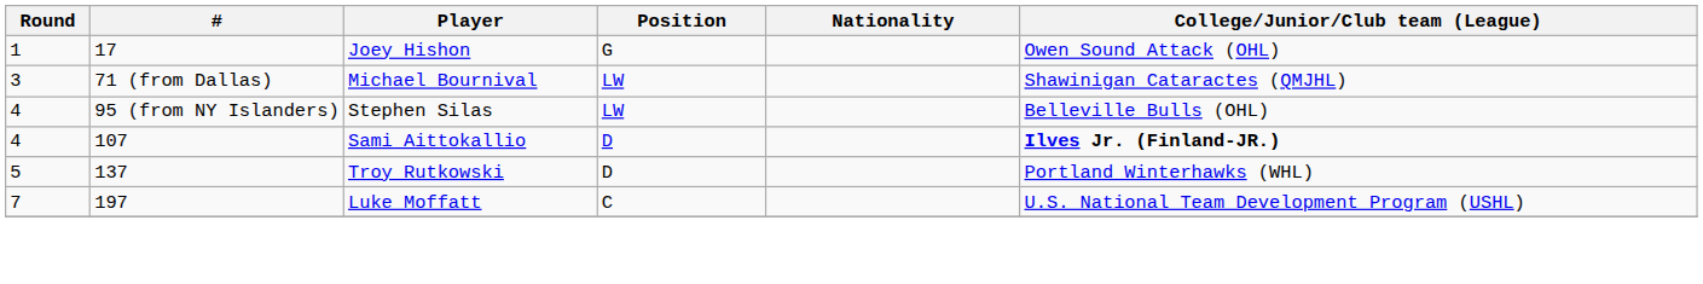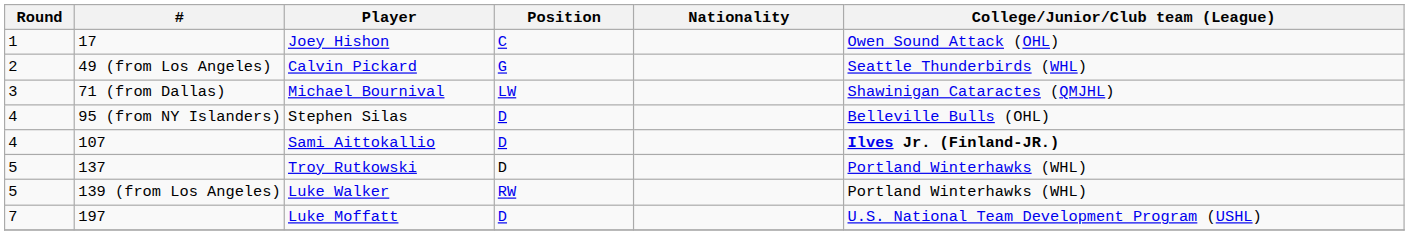17 | Position: G -> C
+ row: 2 | 49 (from Los Angeles) | Calvin Pickard | G | Seattle Thunderbirds (WHL)
95 (from NY Islanders) | Position: LW -> D
+ row: 5 | 139 (from Los Angeles) | Luke Walker | RW | Portland Winterhawks (WHL)
197 | Position: C -> D
